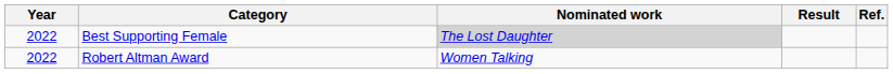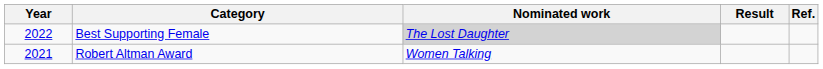Robert Altman Award | Year: 2022 -> 2021
